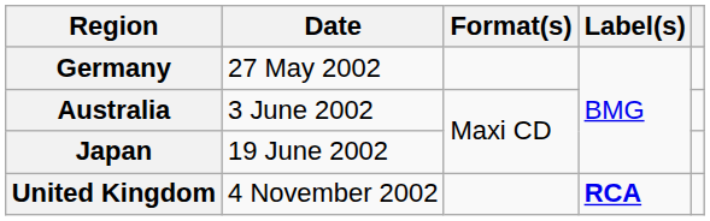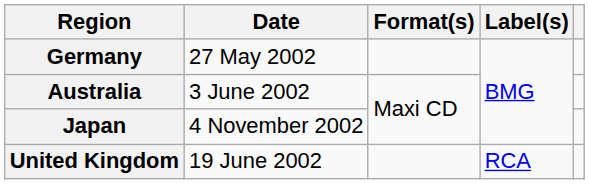Japan | Date: 19 June 2002 -> 4 November 2002
United Kingdom | Date: 4 November 2002 -> 19 June 2002
United Kingdom | Label(s): bold -> normal
